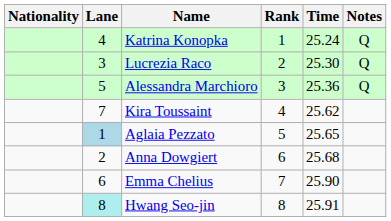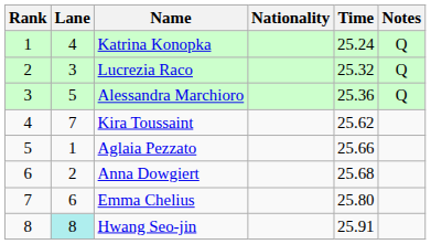columns swapped: Rank <-> Nationality
Lucrezia Raco | Time: 25.30 -> 25.32
Aglaia Pezzato | Lane: lightblue background -> no background
Aglaia Pezzato | Time: 25.65 -> 25.66
Emma Chelius | Time: 25.90 -> 25.80
